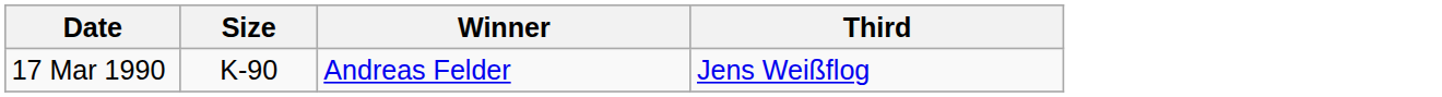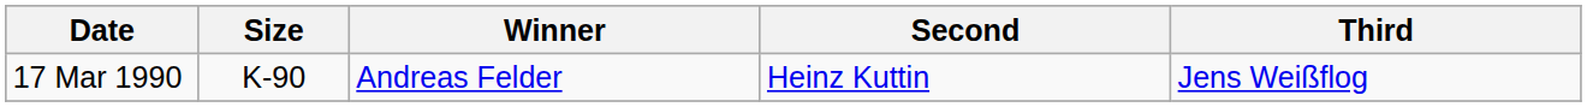+ column: Second | Heinz Kuttin
